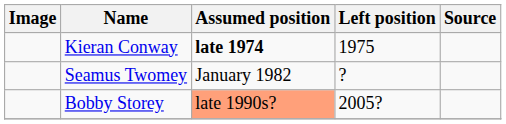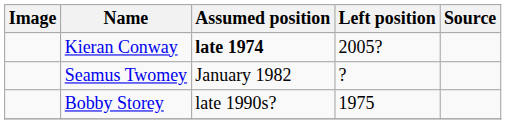Kieran Conway | Left position: 1975 -> 2005?
Bobby Storey | Assumed position: lightsalmon background -> no background
Bobby Storey | Left position: 2005? -> 1975
